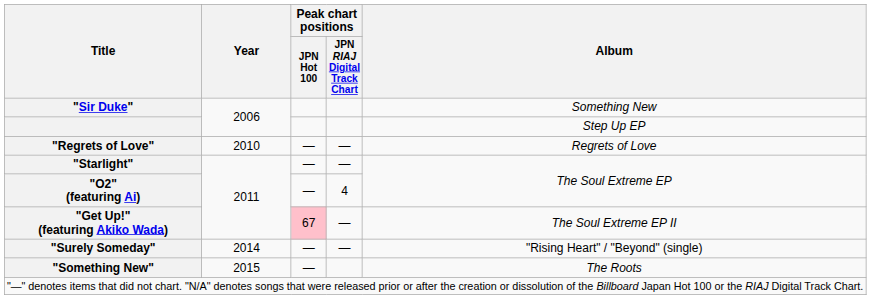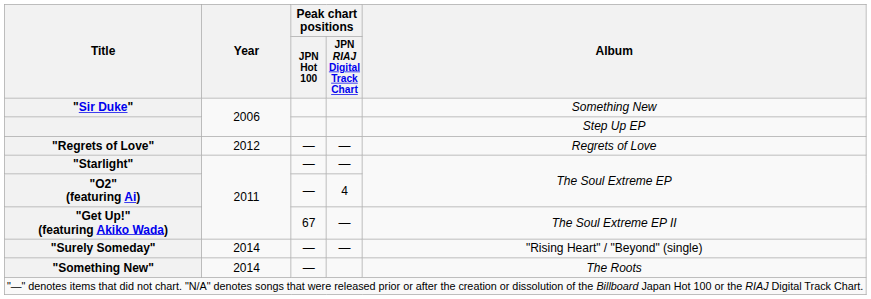"Regrets of Love" | Year: 2010 -> 2012
"Get Up!" (featuring Akiko Wada) | Peak chart positions / JPN Hot 100: pink background -> no background
"Something New" | Year: 2015 -> 2014
